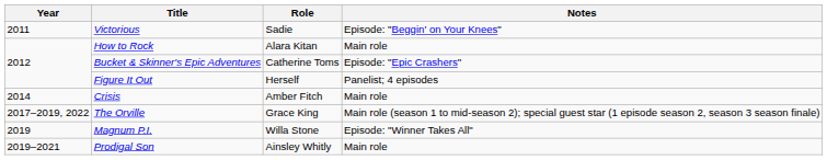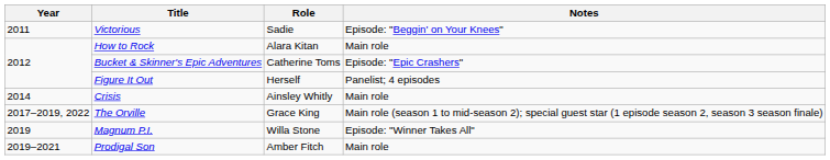Crisis | Role: Amber Fitch -> Ainsley Whitly
Prodigal Son | Role: Ainsley Whitly -> Amber Fitch
